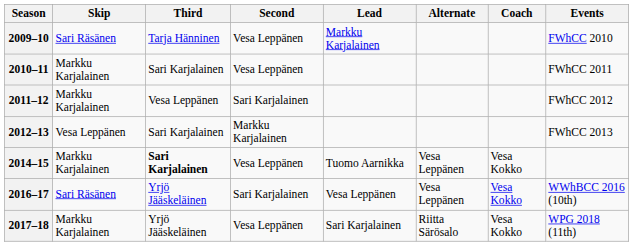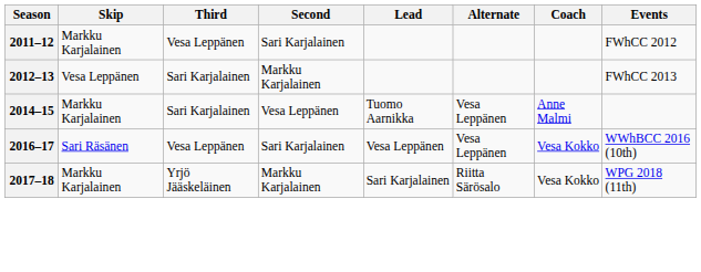- row: 2009–10 | Sari Räsänen | Tarja Hänninen | Vesa Leppänen | Markku Karjalainen | FWhCC 2010
- row: 2010–11 | Markku Karjalainen | Sari Karjalainen | Vesa Leppänen | FWhCC 2011
2014–15 | Third: bold -> normal
2014–15 | Coach: Vesa Kokko -> Anne Malmi
2016–17 | Third: Yrjö Jääskeläinen -> Vesa Leppänen
2017–18 | Second: Vesa Leppänen -> Markku Karjalainen
